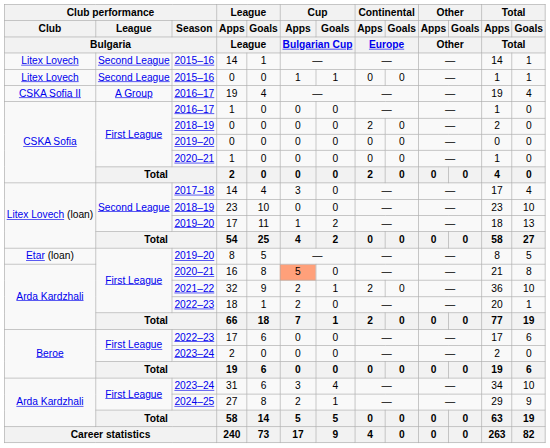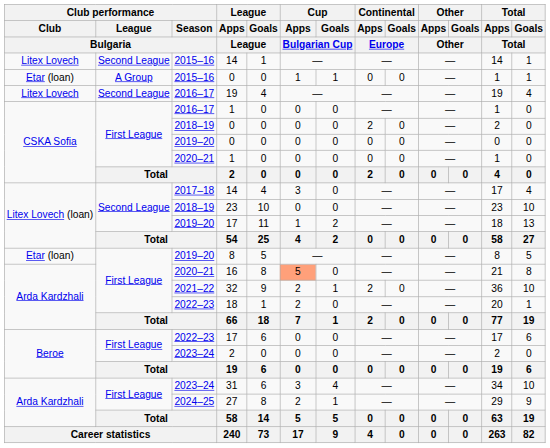2015–16 / 0 | Club performance / Club / Bulgaria: Litex Lovech -> Etar (loan)
2015–16 / 0 | Club performance / League / Bulgaria: Second League -> A Group
2016–17 / 19 | Club performance / Club / Bulgaria: CSKA Sofia II -> Litex Lovech
2016–17 / 19 | Club performance / League / Bulgaria: A Group -> Second League
